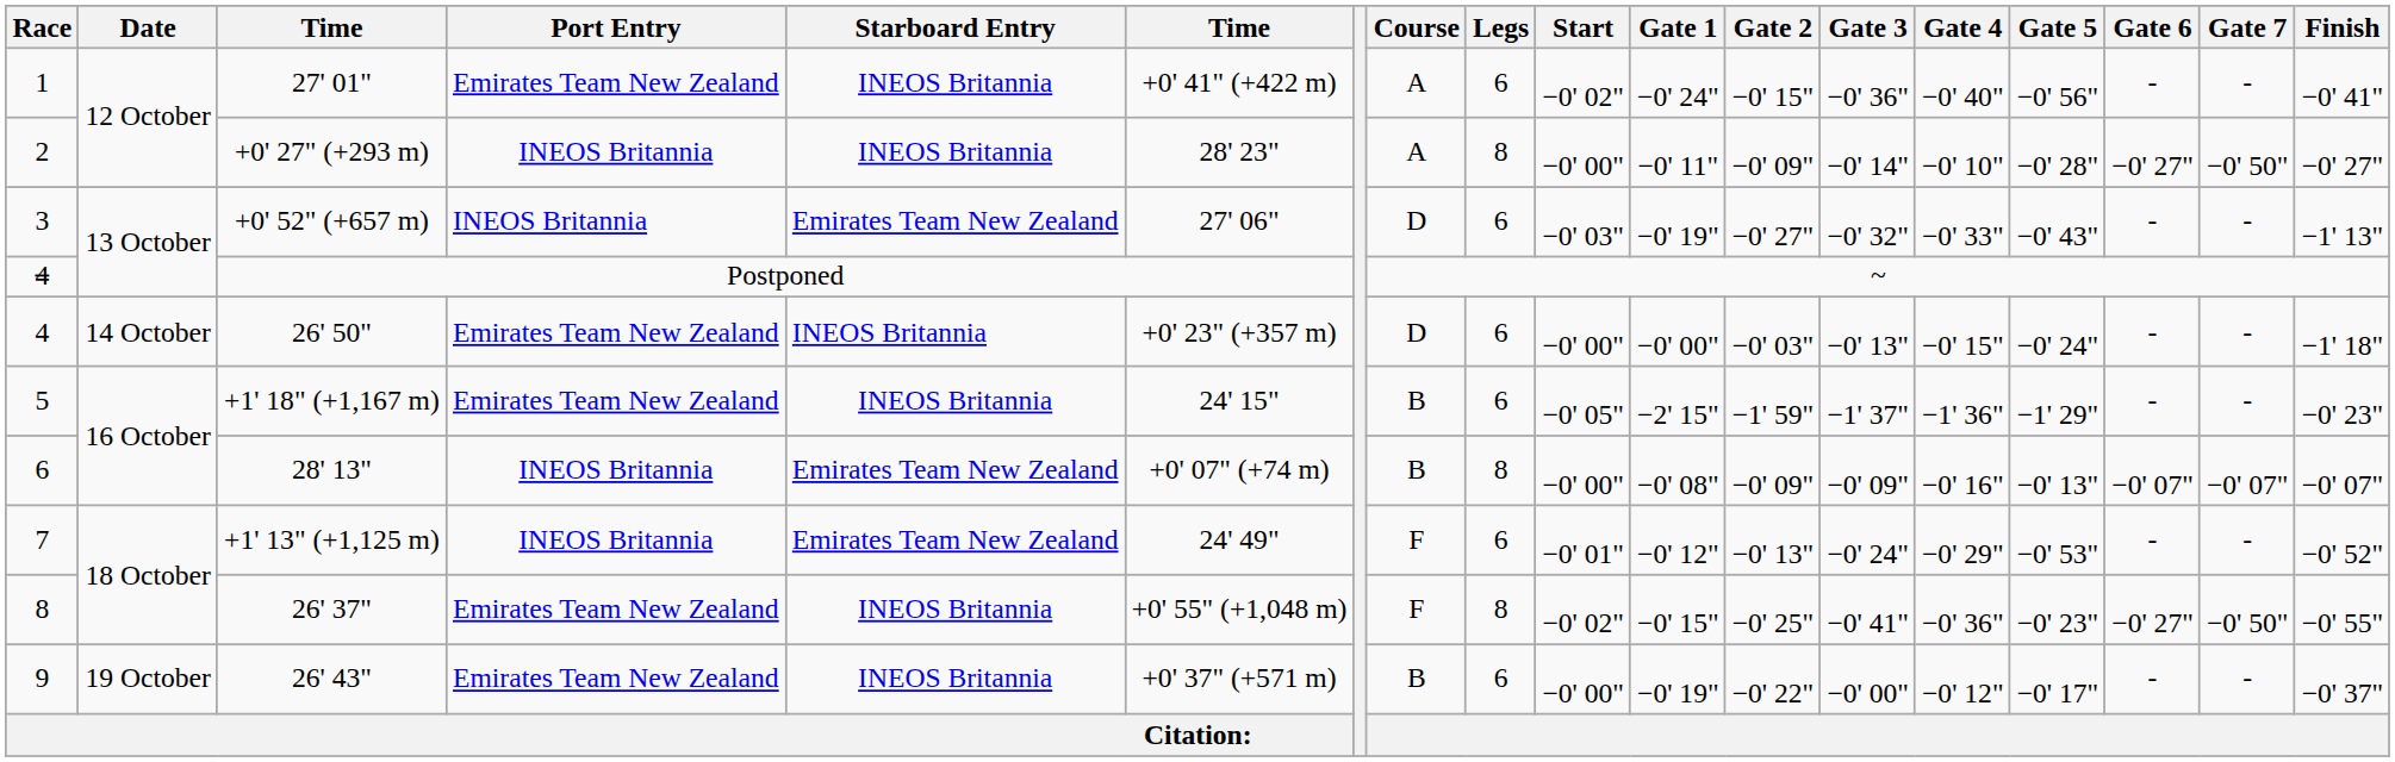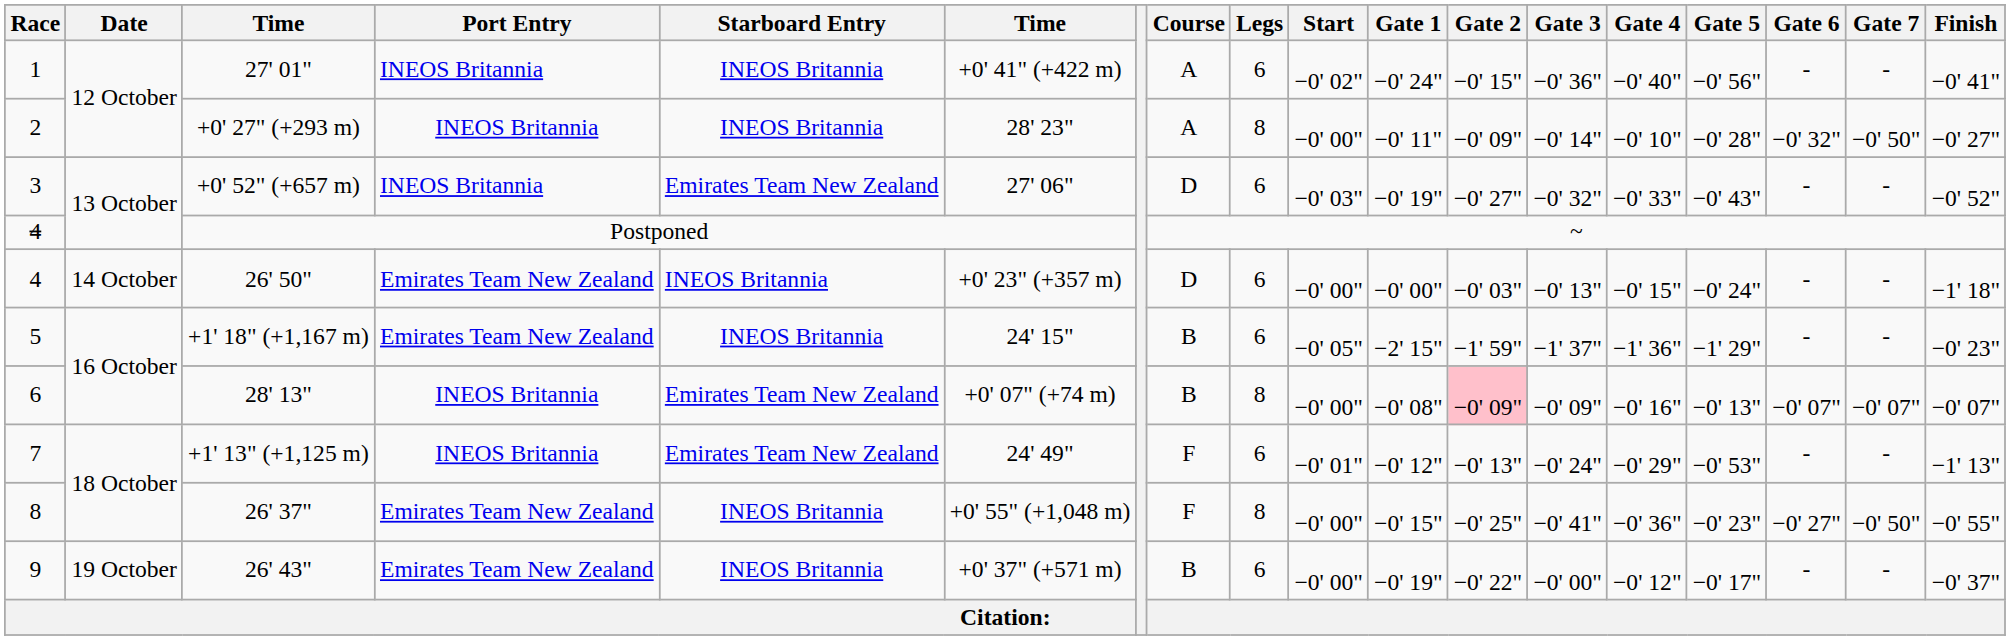27' 01" | Port Entry: Emirates Team New Zealand -> INEOS Britannia
+0' 27" (+293 m) | Gate 6: −0' 27" -> −0' 32"
+0' 52" (+657 m) | Finish: −1' 13" -> −0' 52"
28' 13" | Gate 2: no background -> pink background
+1' 13" (+1,125 m) | Finish: −0' 52" -> −1' 13"
26' 37" | Start: −0' 02" -> −0' 00"
